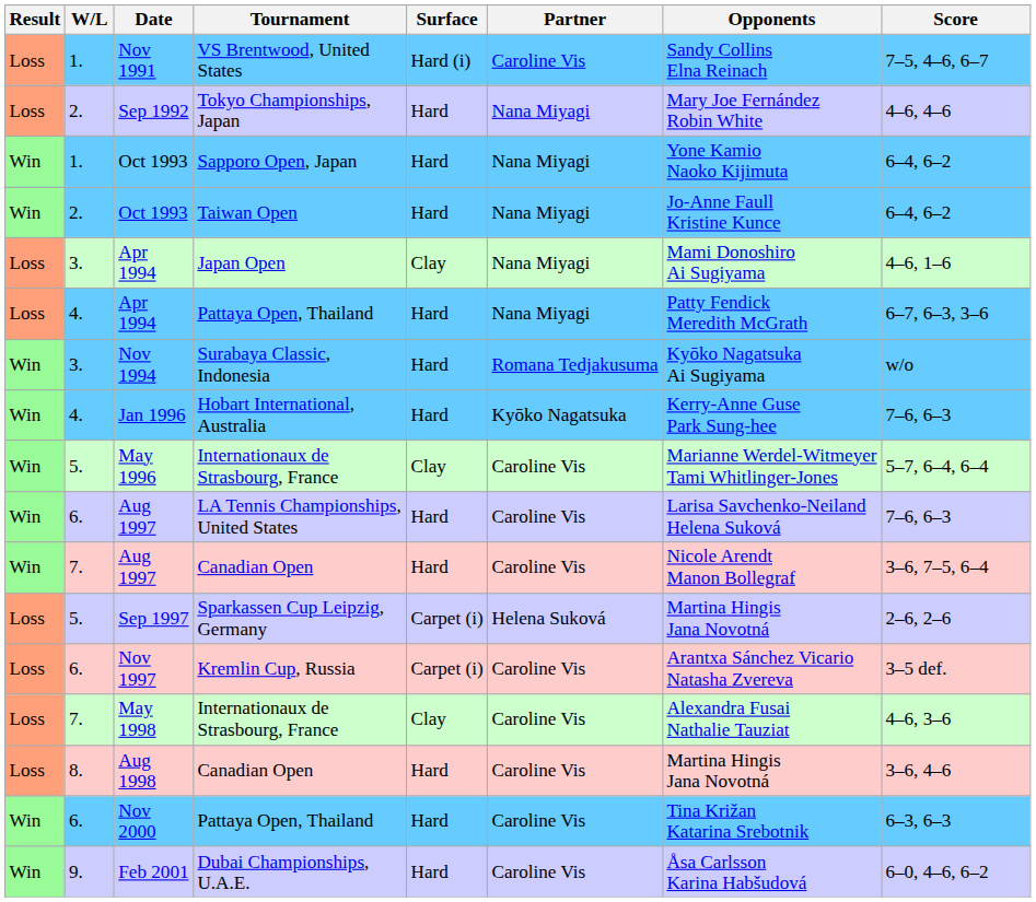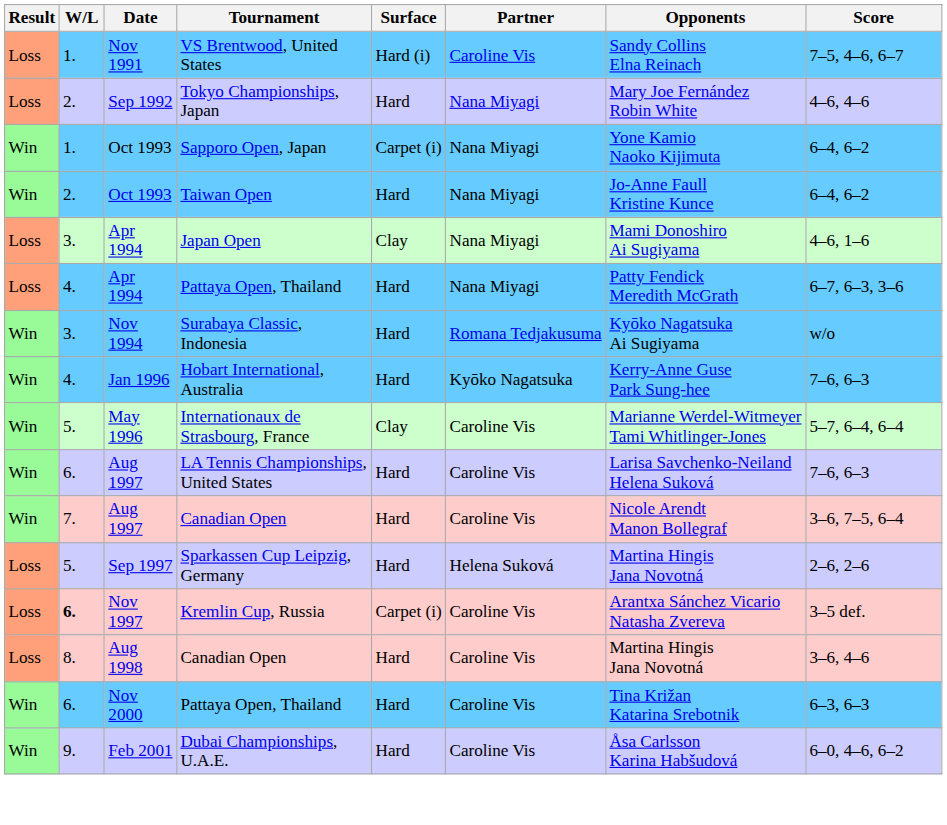Oct 1993 / Sapporo Open, Japan | Surface: Hard -> Carpet (i)
Sep 1997 | Surface: Carpet (i) -> Hard
Nov 1997 | W/L: normal -> bold
- row: Loss | 7. | May 1998 | Internationaux de Strasbourg, France | Clay | Caroline Vis | Alexandra Fusai Nathalie Tauziat | 4–6, 3–6
